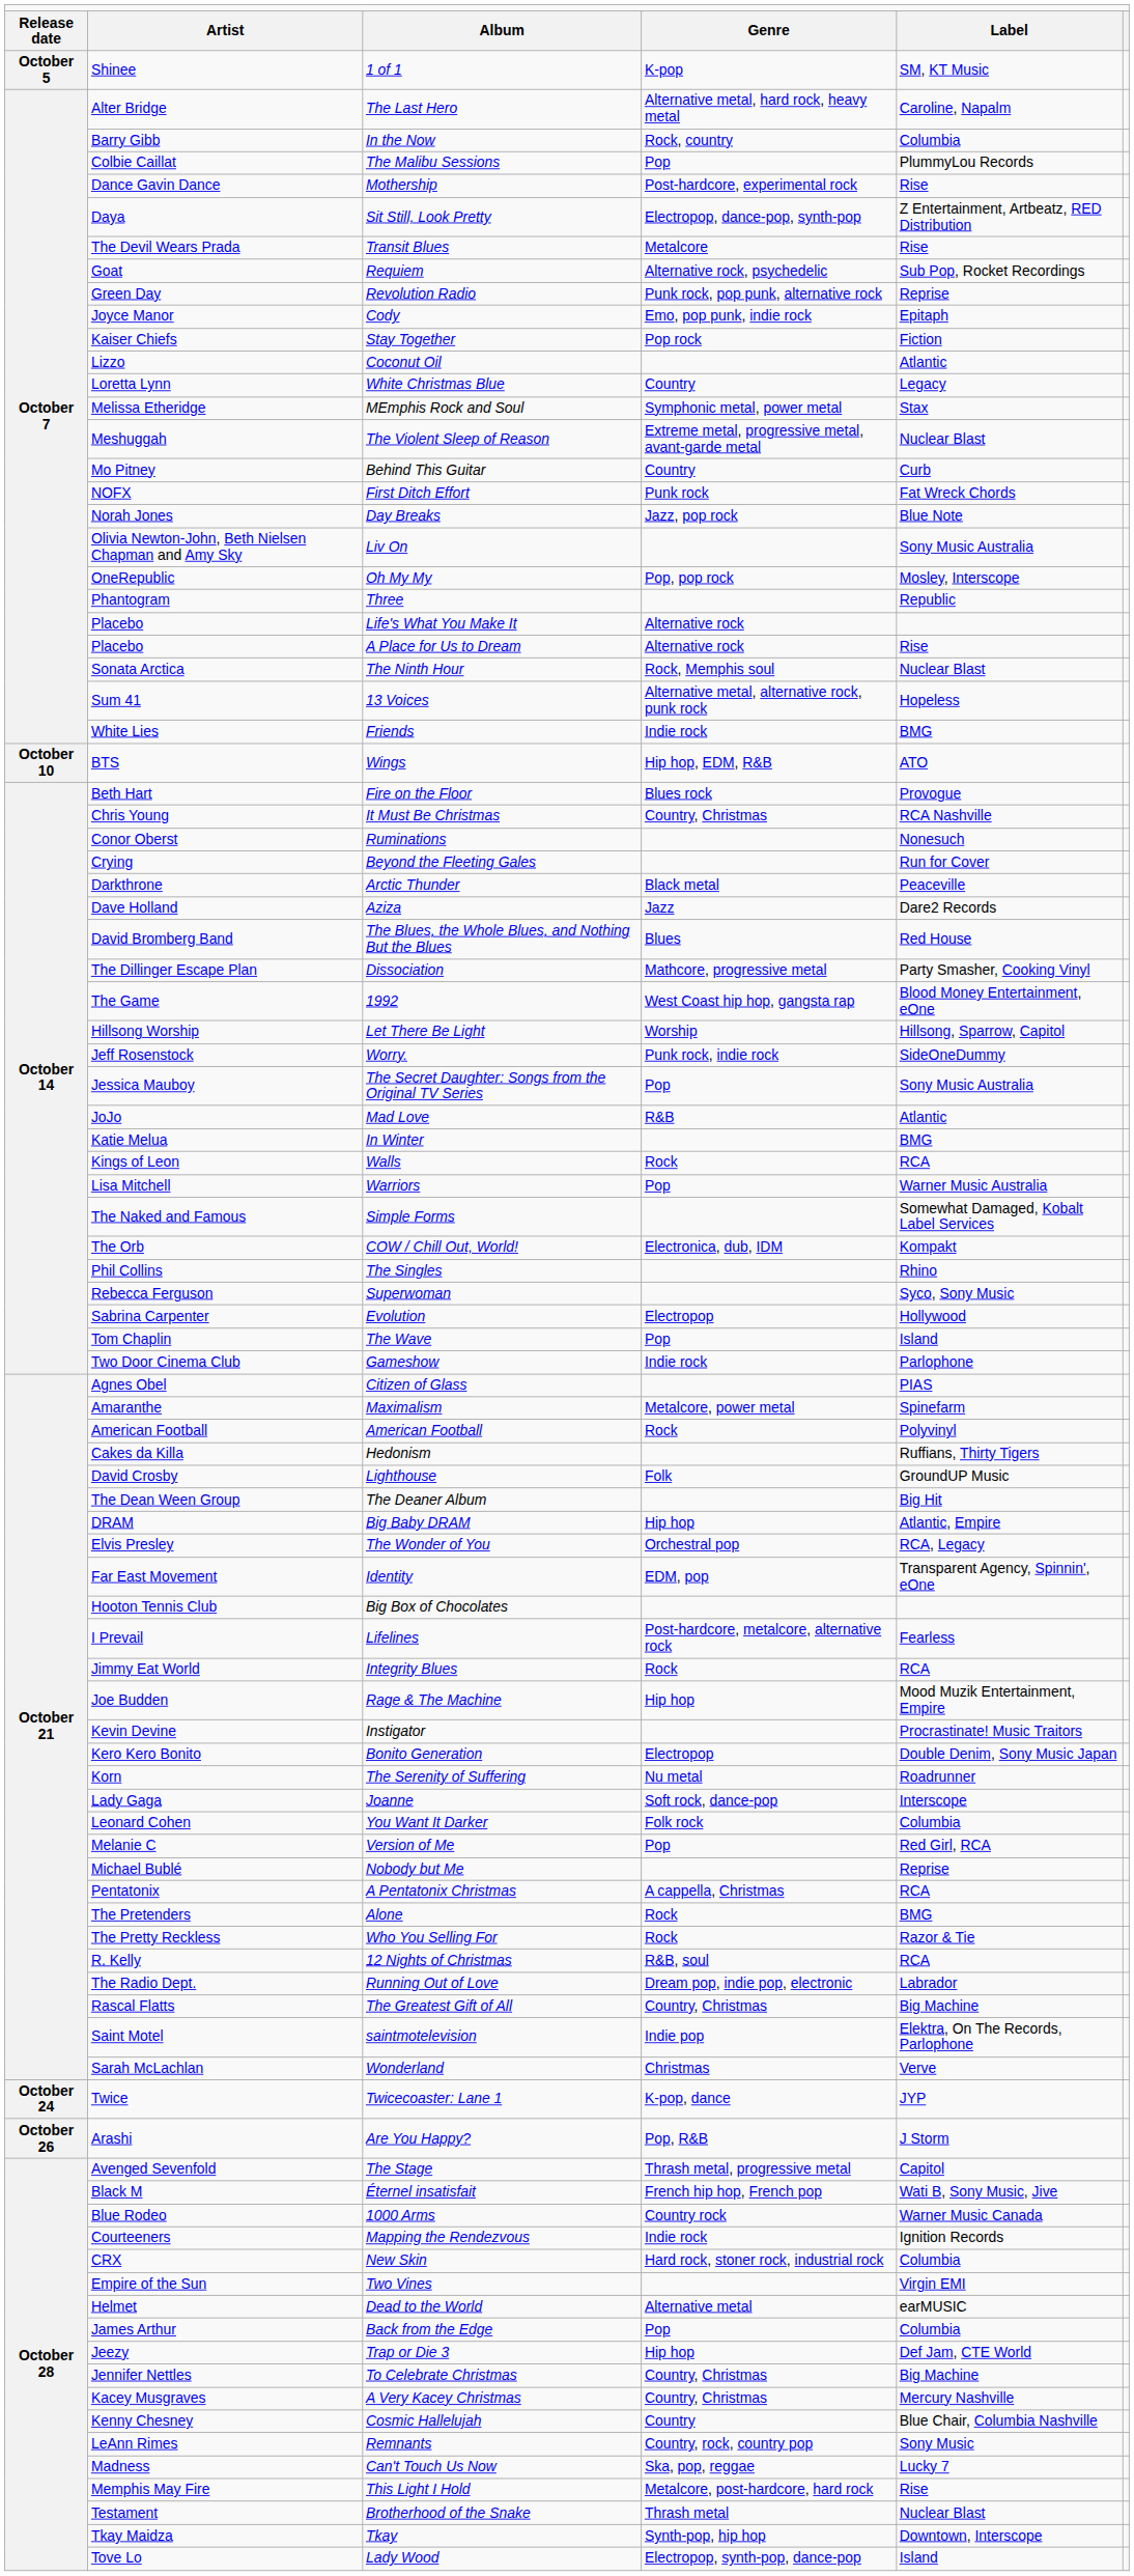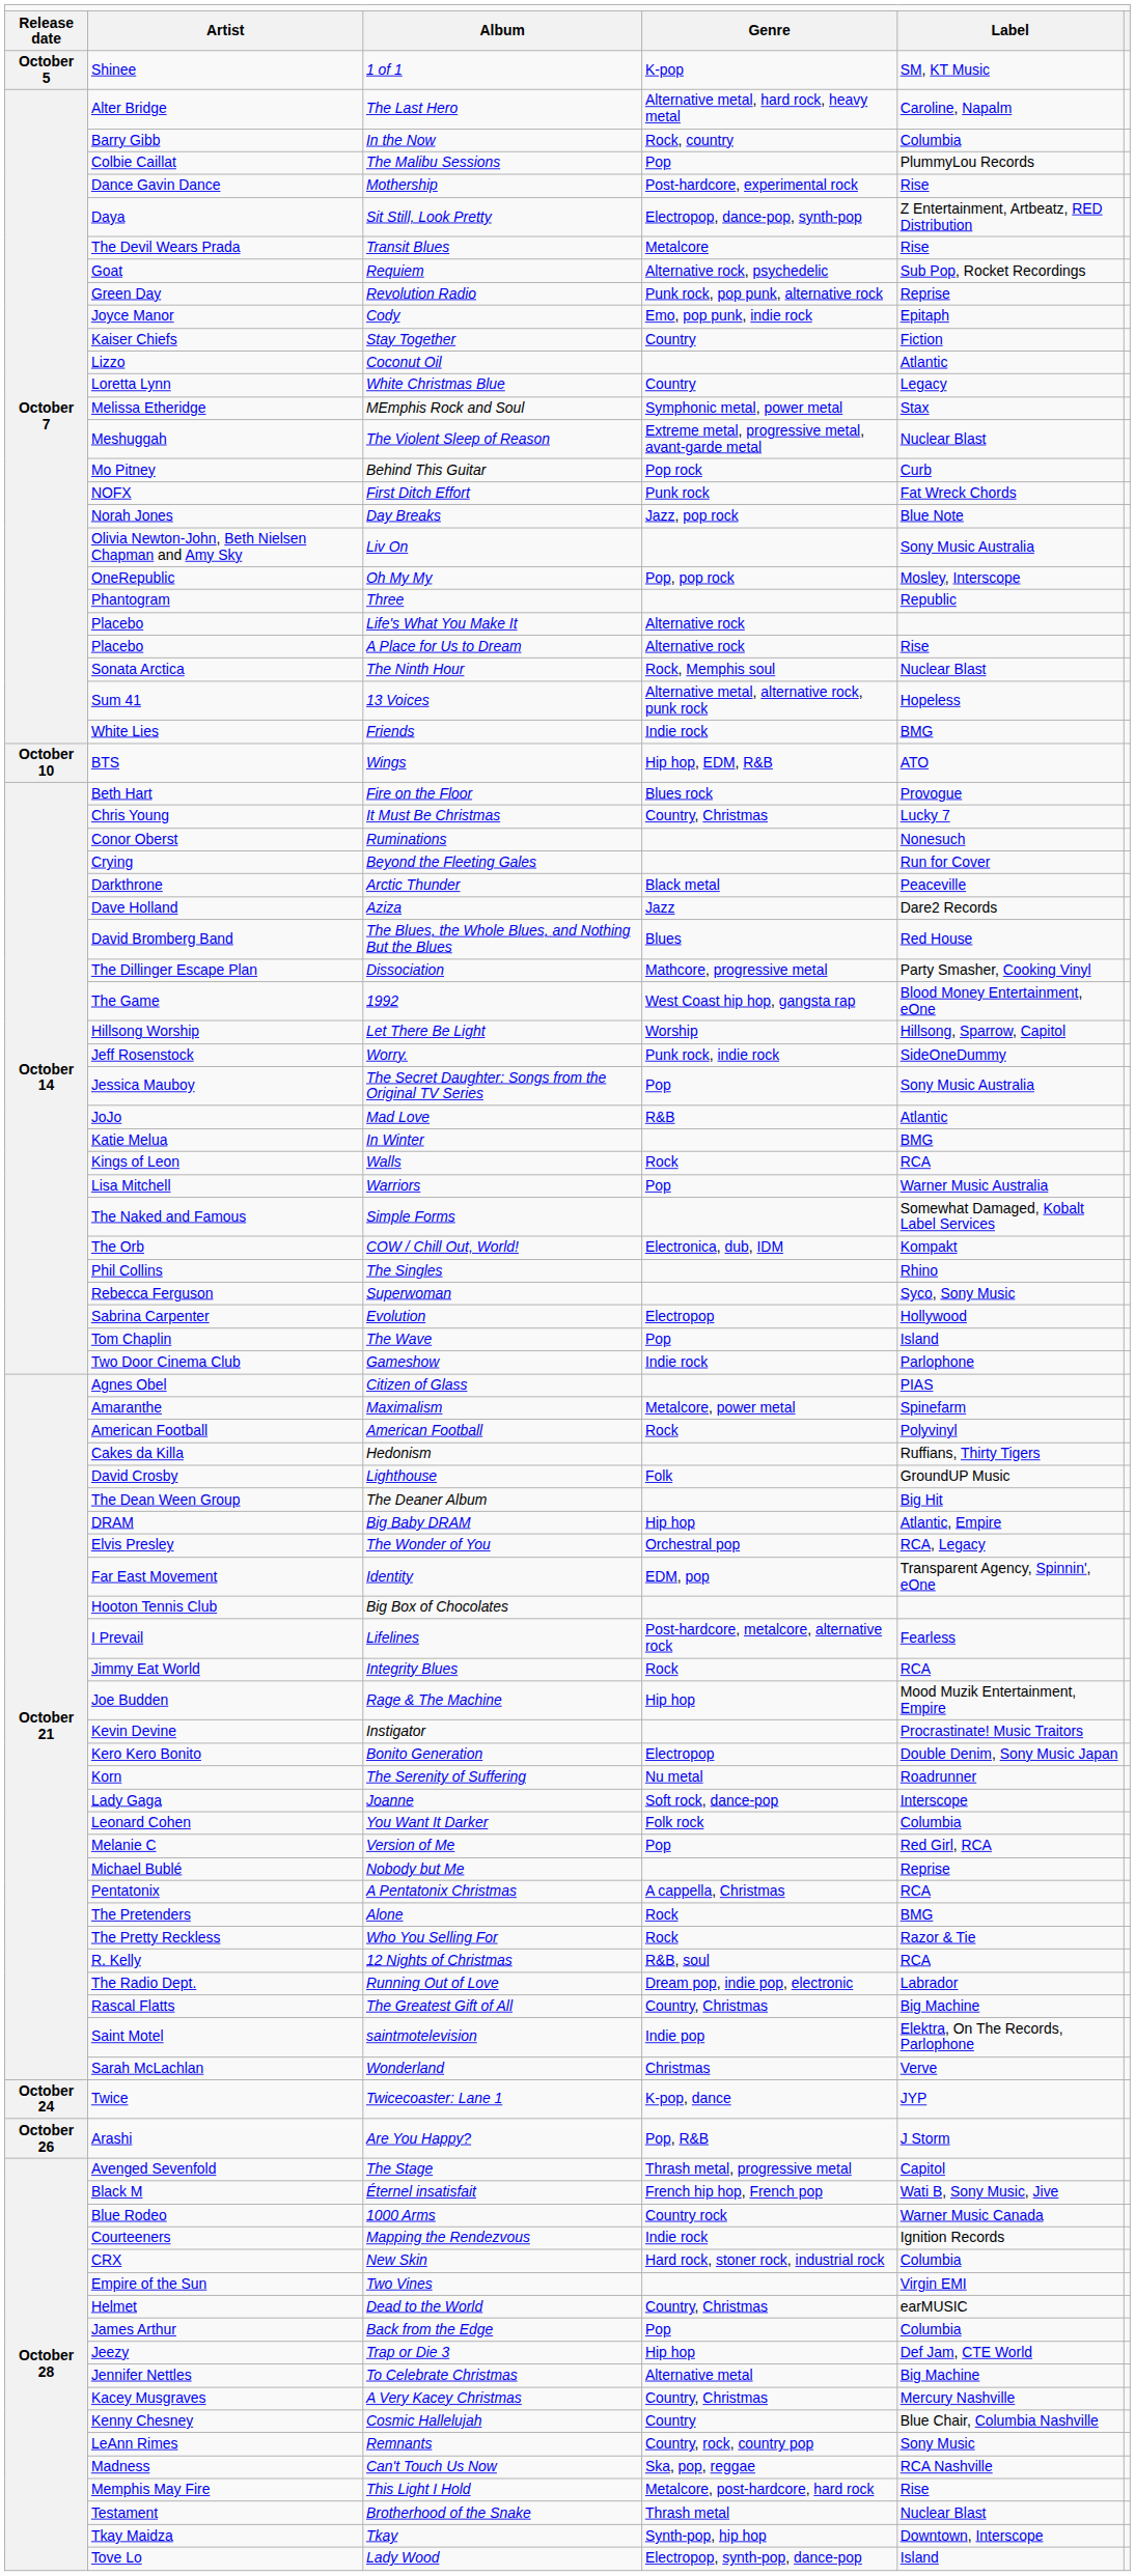Stay Together | column 4: Pop rock -> Country
Behind This Guitar | column 4: Country -> Pop rock
It Must Be Christmas | column 5: RCA Nashville -> Lucky 7
Dead to the World | column 4: Alternative metal -> Country, Christmas
To Celebrate Christmas | column 4: Country, Christmas -> Alternative metal
Can't Touch Us Now | column 5: Lucky 7 -> RCA Nashville
